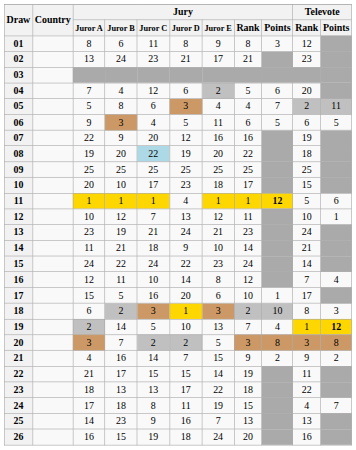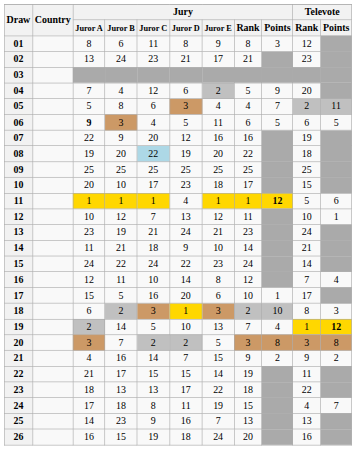04 | Jury / Points: 6 -> 9
06 | Jury / Juror A: normal -> bold
